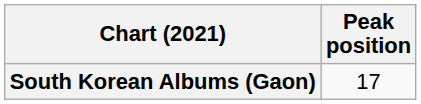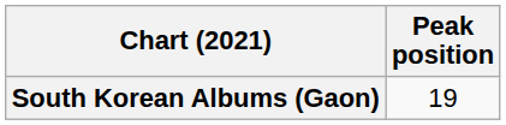South Korean Albums (Gaon) | Peak position: 17 -> 19
